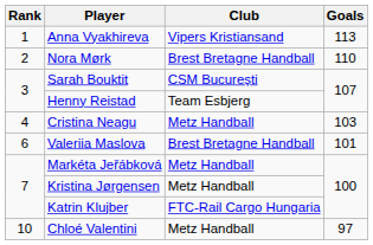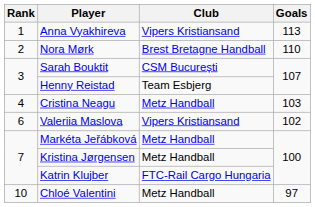Valeriia Maslova | Club: Brest Bretagne Handball -> Vipers Kristiansand
Valeriia Maslova | Goals: 101 -> 102
